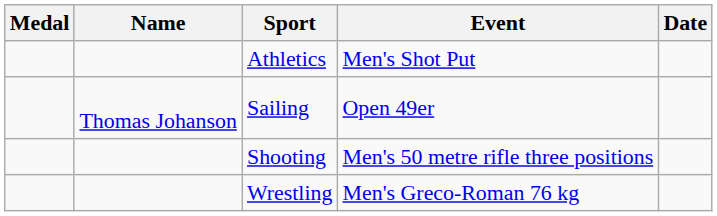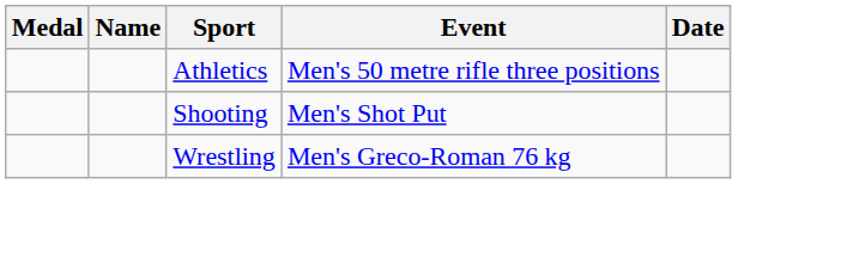Athletics | Event: Men's Shot Put -> Men's 50 metre rifle three positions
- row: Thomas Johanson | Sailing | Open 49er
Shooting | Event: Men's 50 metre rifle three positions -> Men's Shot Put
